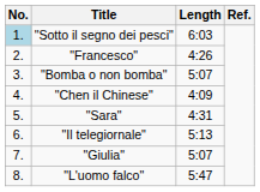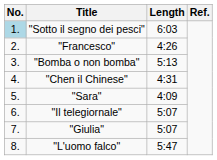"Bomba o non bomba" | Length: 5:07 -> 5:13
"Chen il Chinese" | Length: 4:09 -> 4:31
"Sara" | Length: 4:31 -> 4:09
"Il telegiornale" | Length: 5:13 -> 5:07
